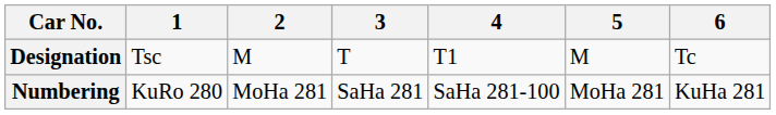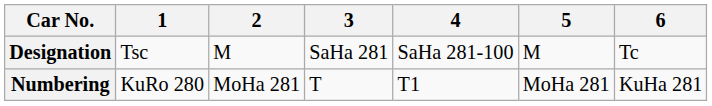Designation | 3: T -> SaHa 281
Designation | 4: T1 -> SaHa 281-100
Numbering | 3: SaHa 281 -> T
Numbering | 4: SaHa 281-100 -> T1
